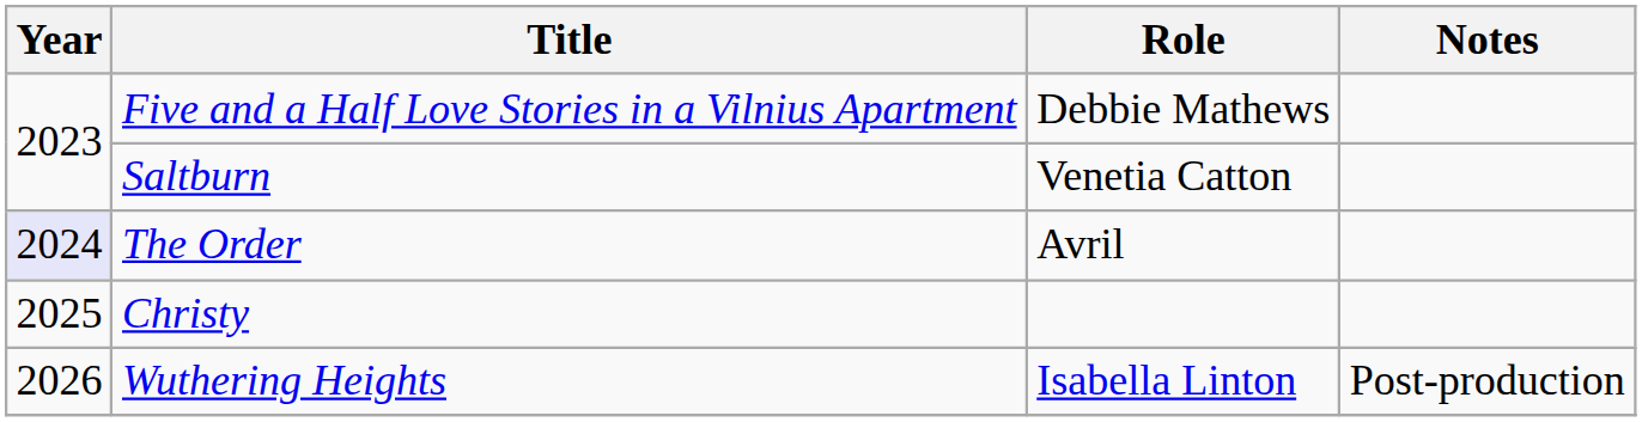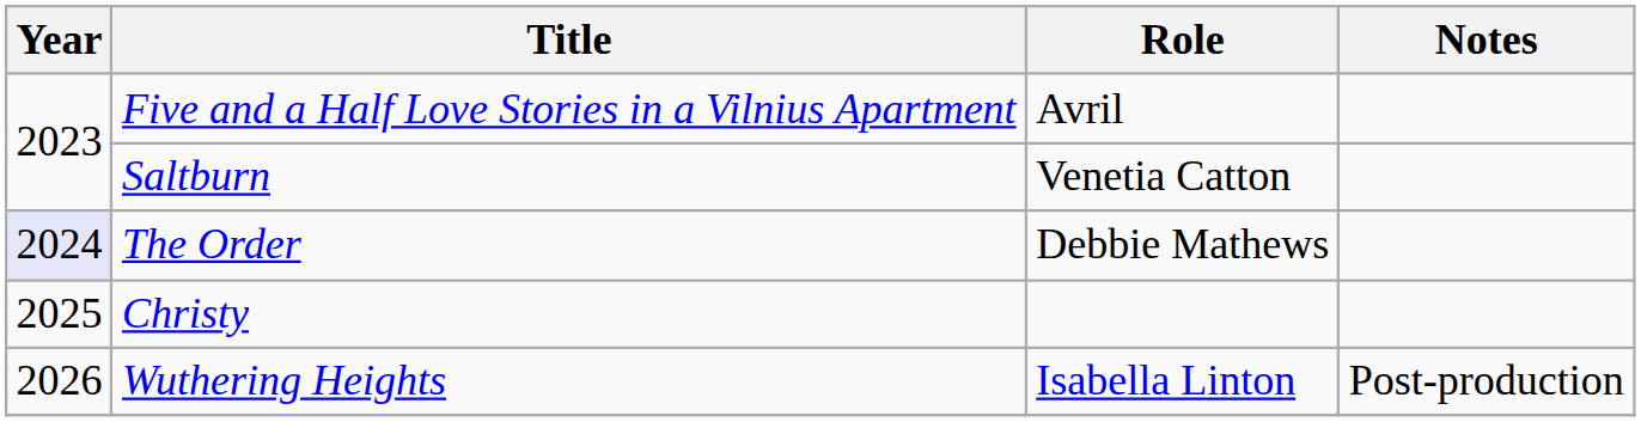Five and a Half Love Stories in a Vilnius Apartment | Role: Debbie Mathews -> Avril
The Order | Role: Avril -> Debbie Mathews
